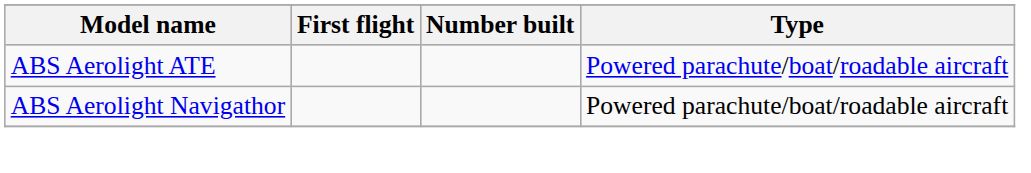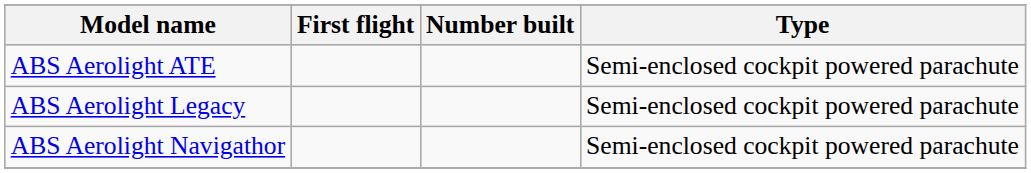ABS Aerolight ATE | Type: Powered parachute/boat/roadable aircraft -> Semi-enclosed cockpit powered parachute
+ row: ABS Aerolight Legacy | Semi-enclosed cockpit powered parachute
ABS Aerolight Navigathor | Type: Powered parachute/boat/roadable aircraft -> Semi-enclosed cockpit powered parachute
